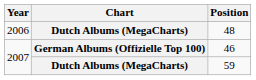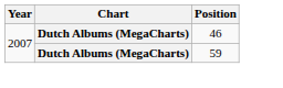- row: 2006 | Dutch Albums (MegaCharts) | 48
46 | Chart: German Albums (Offizielle Top 100) -> Dutch Albums (MegaCharts)
